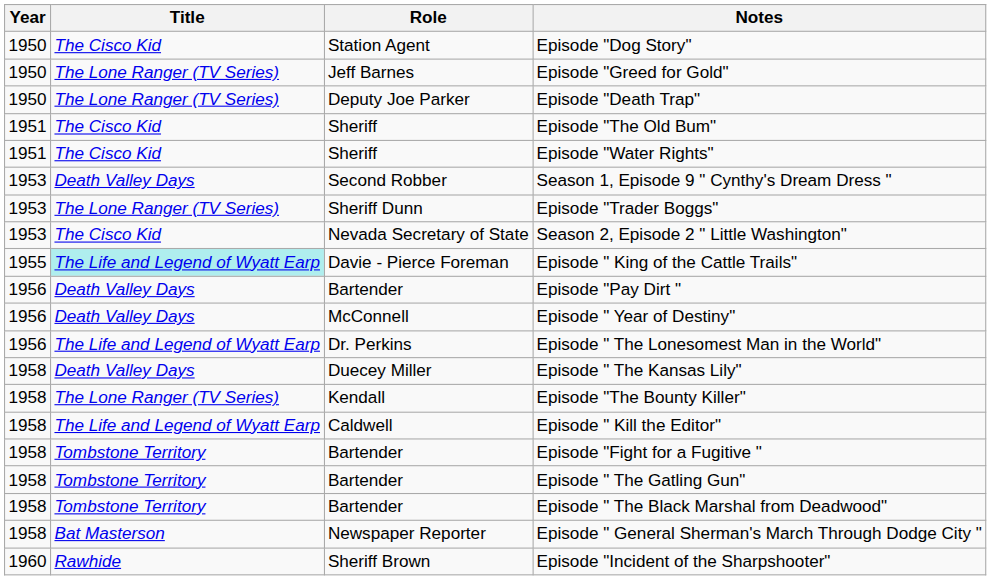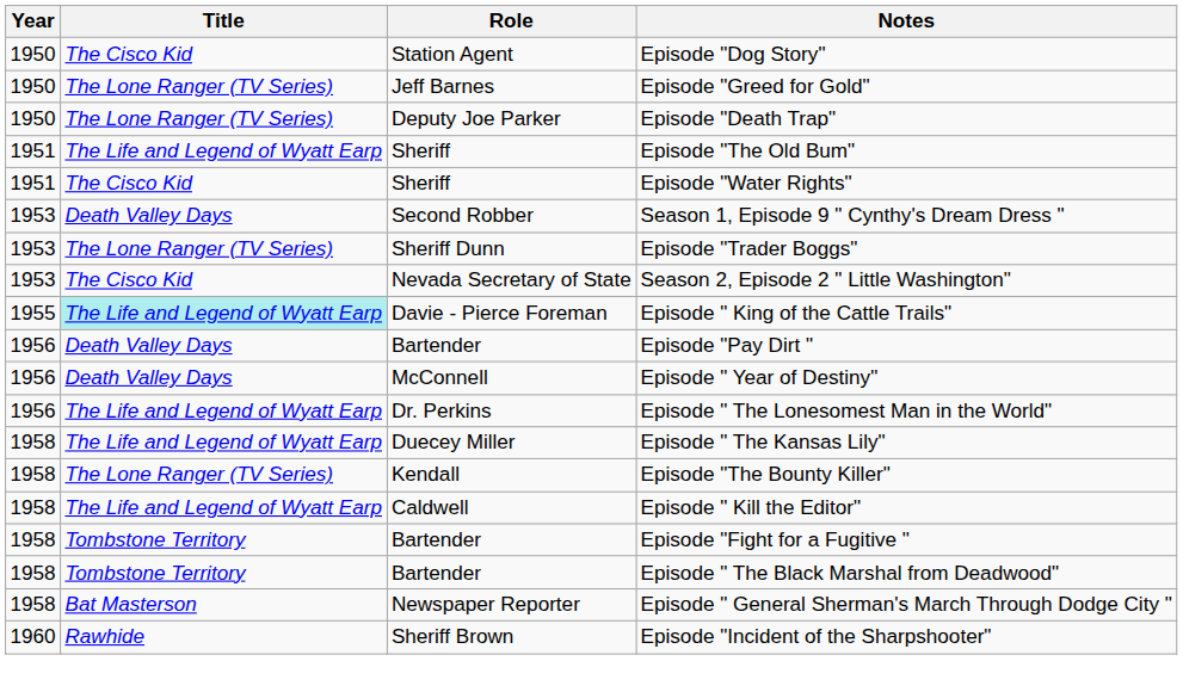Episode "The Old Bum" | Title: The Cisco Kid -> The Life and Legend of Wyatt Earp
Episode " The Kansas Lily" | Title: Death Valley Days -> The Life and Legend of Wyatt Earp
- row: 1958 | Tombstone Territory | Bartender | Episode " The Gatling Gun"
